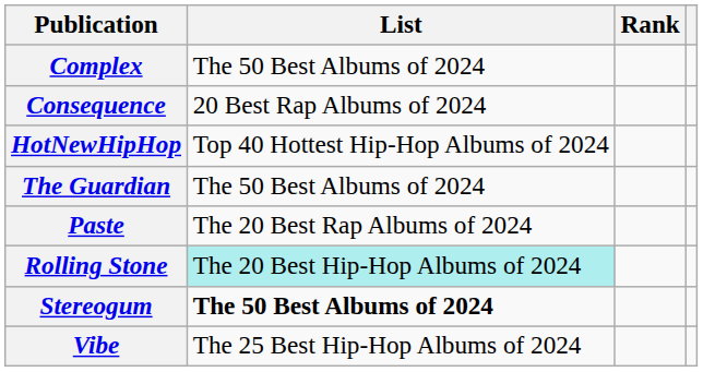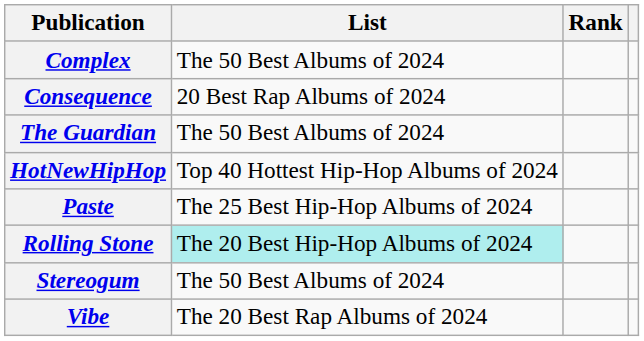rows swapped: The Guardian <-> HotNewHipHop
Paste | List: The 20 Best Rap Albums of 2024 -> The 25 Best Hip-Hop Albums of 2024
Stereogum | List: bold -> normal
Vibe | List: The 25 Best Hip-Hop Albums of 2024 -> The 20 Best Rap Albums of 2024
